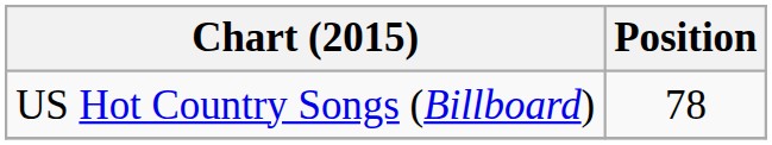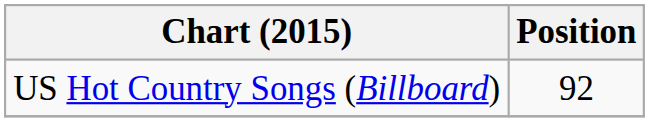US Hot Country Songs (Billboard) | Position: 78 -> 92
